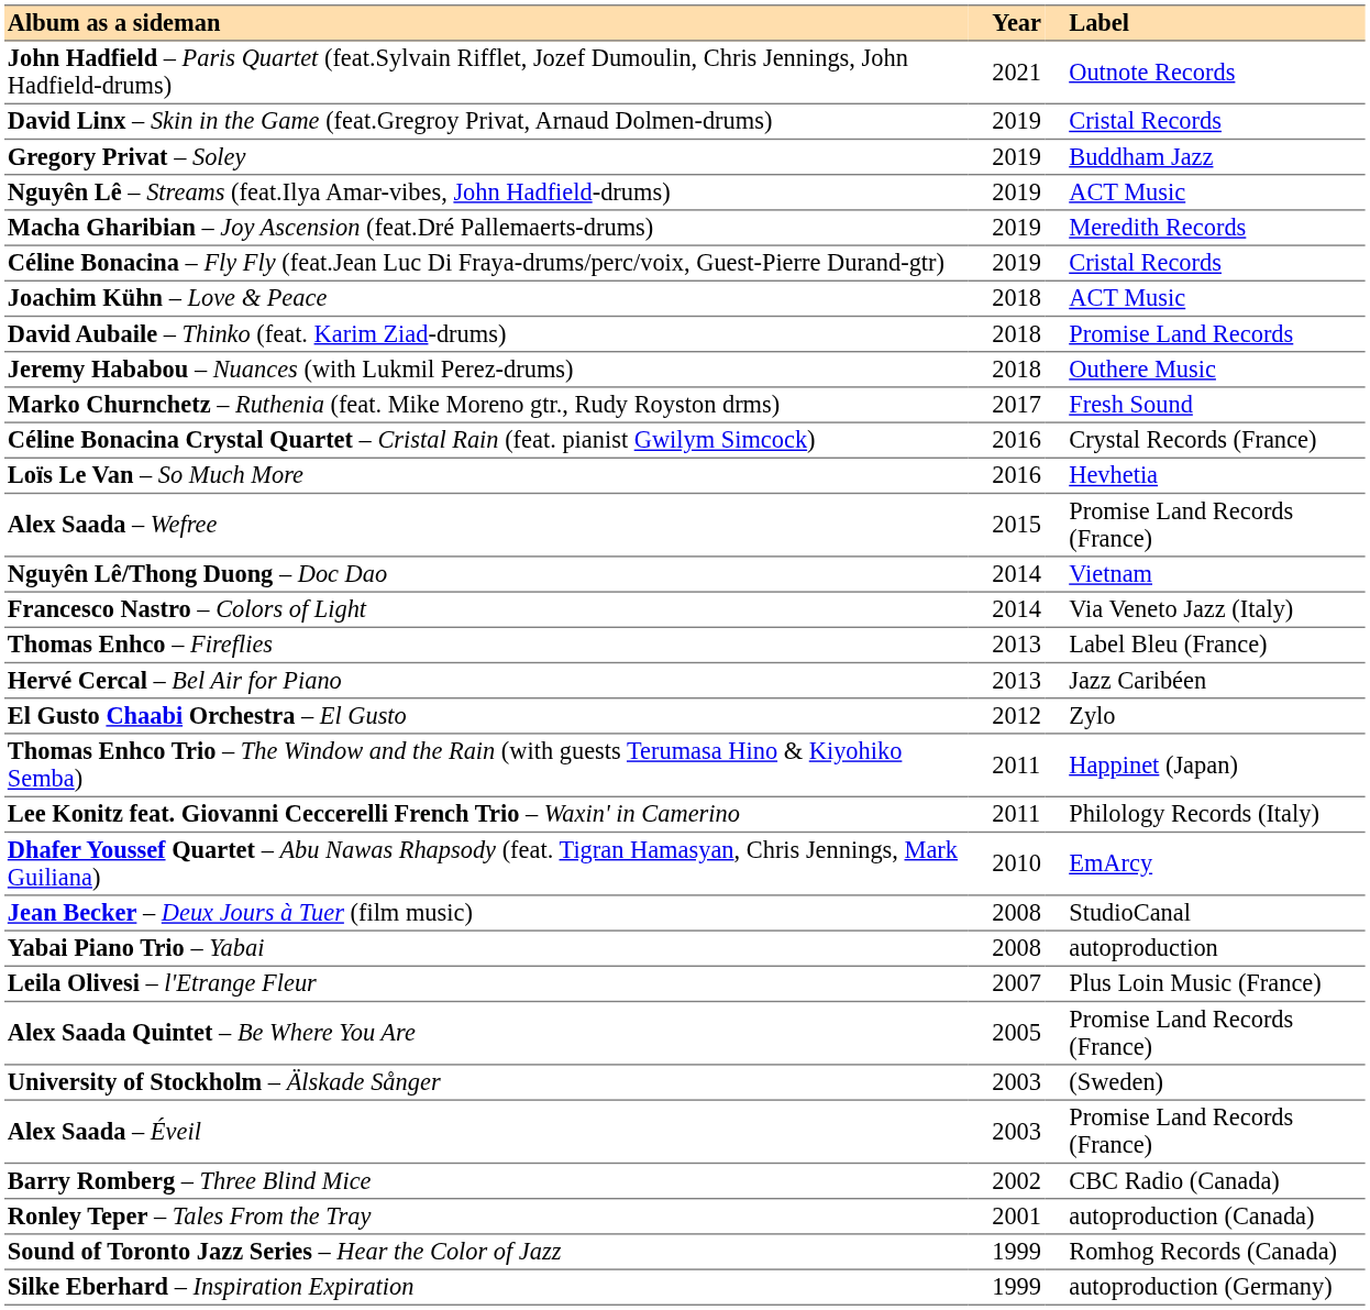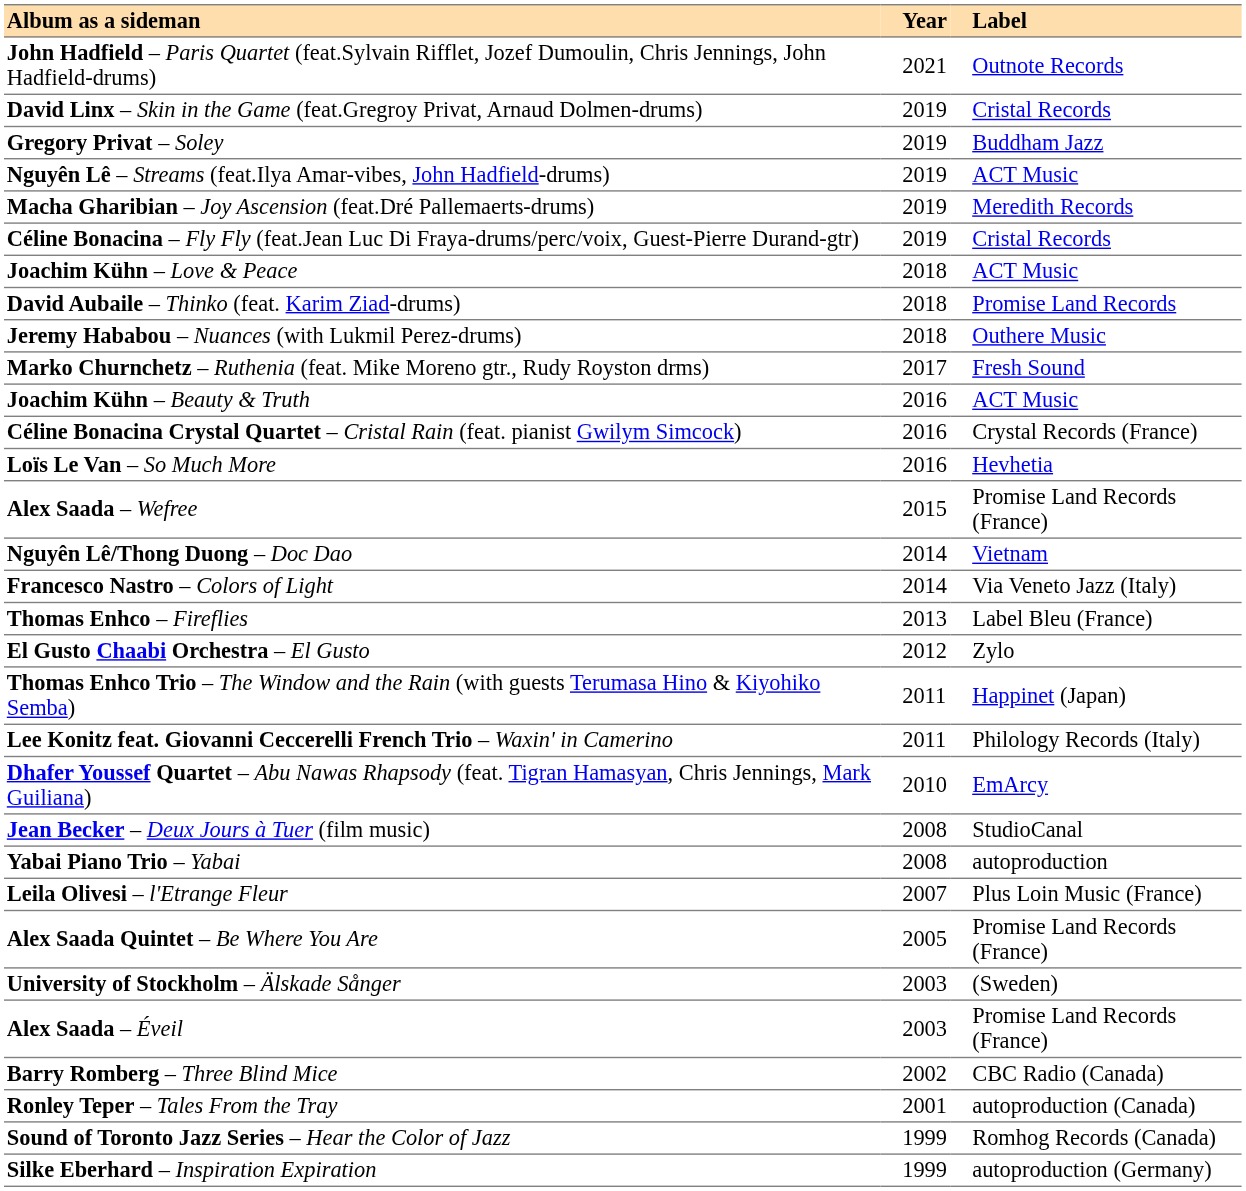+ row: Joachim Kühn – Beauty & Truth | 2016 | ACT Music
- row: Hervé Cercal – Bel Air for Piano | 2013 | Jazz Caribéen
